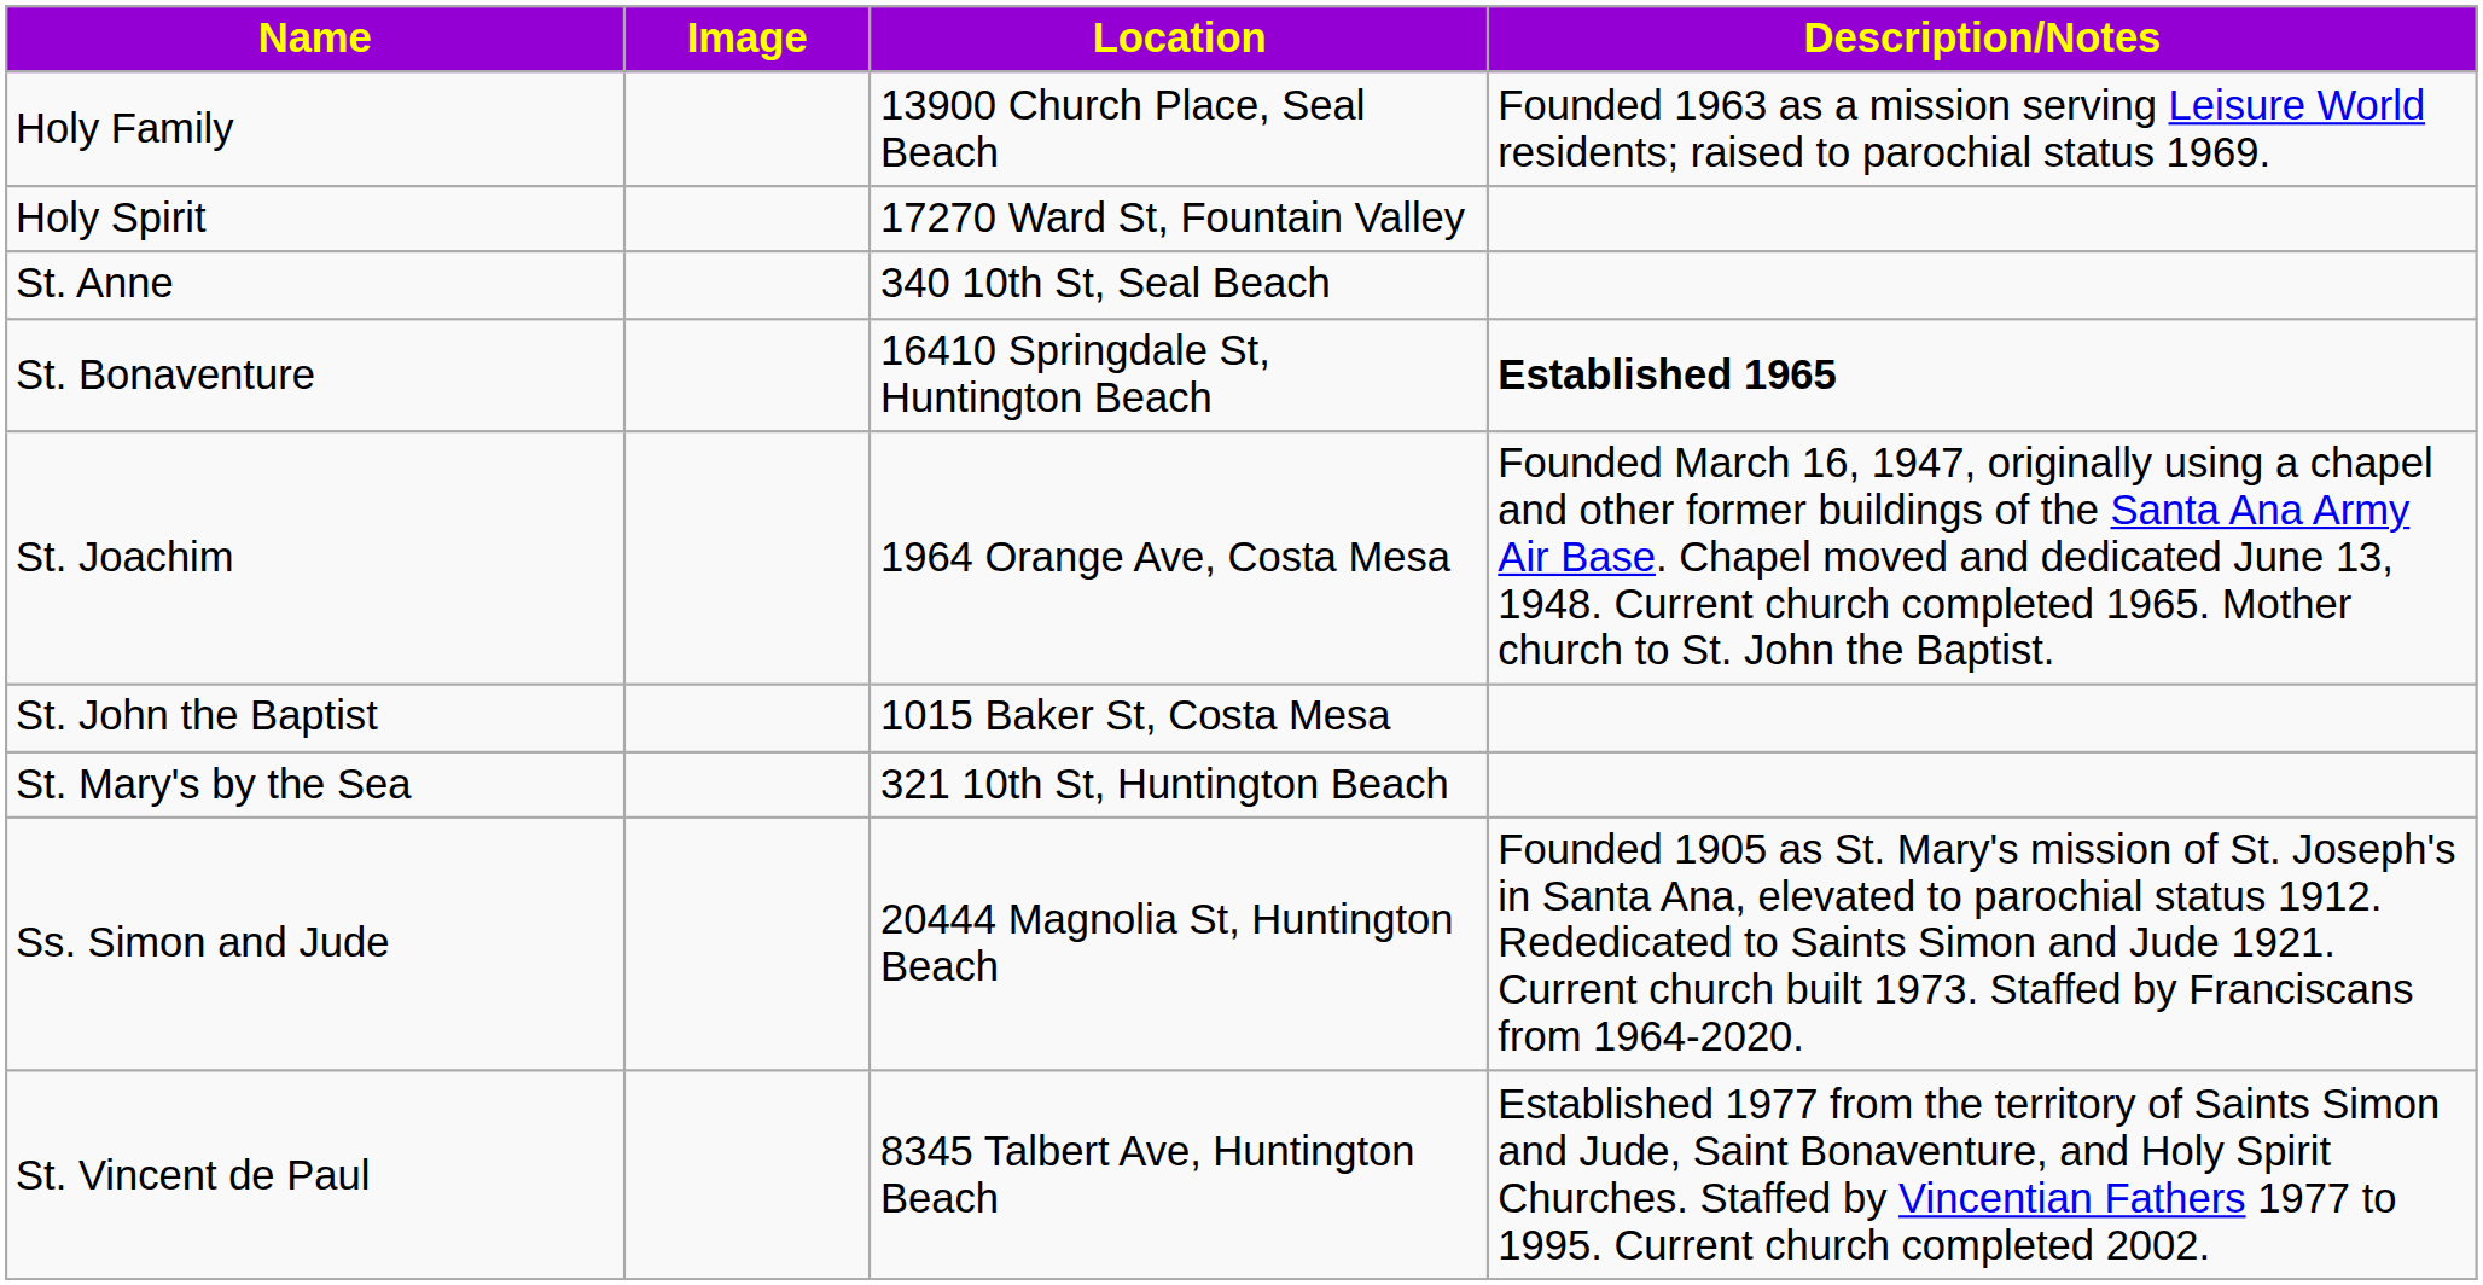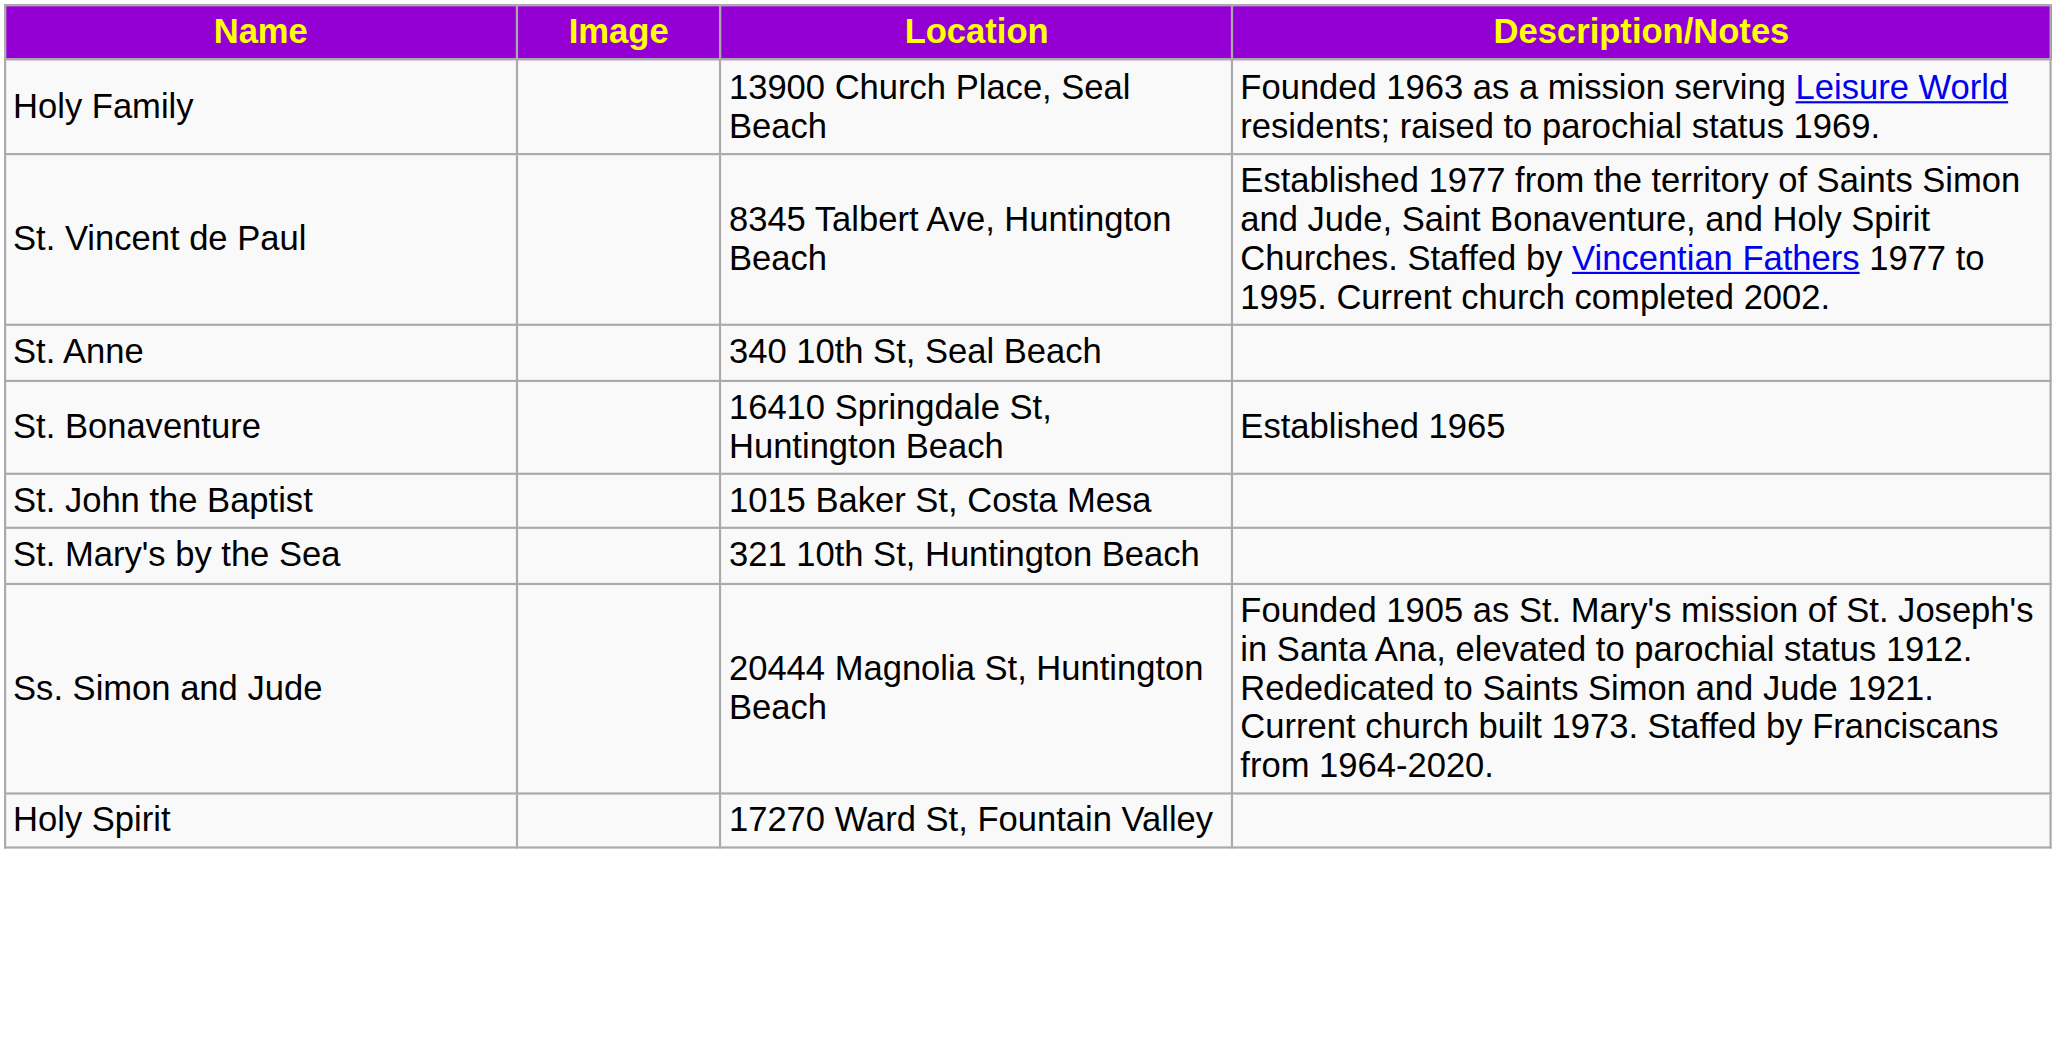rows swapped: Holy Spirit <-> St. Vincent de Paul
St. Bonaventure | Description/Notes: bold -> normal
- row: St. Joachim | 1964 Orange Ave, Costa Mesa | Founded March 16, 1947, originally using a chapel and other former buildings of the Santa Ana Army Air Base. Chapel moved and dedicated June 13, 1948. Current church completed 1965. Mother church to St. John the Baptist.
